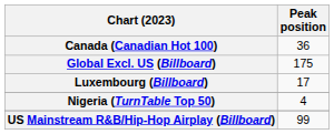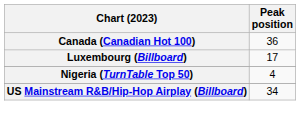- row: Global Excl. US (Billboard) | 175
US Mainstream R&B/Hip-Hop Airplay (Billboard) | Peak position: 99 -> 34
